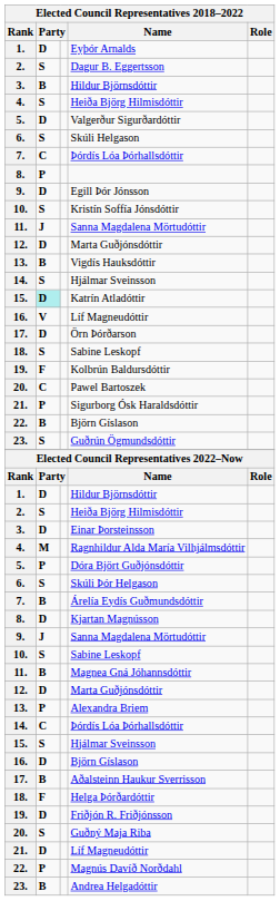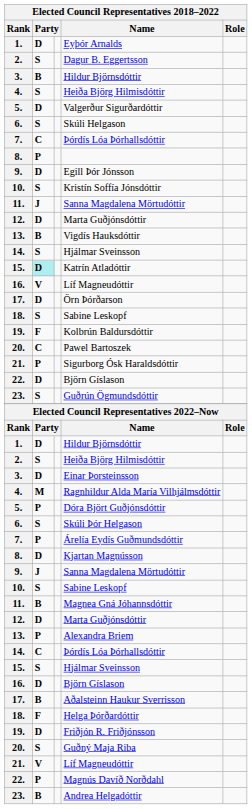22. / Björn Gíslason | column 2: B -> D
Árelía Eydís Guðmundsdóttir | column 2: B -> P
21. / Líf Magneudóttir | column 2: D -> V
